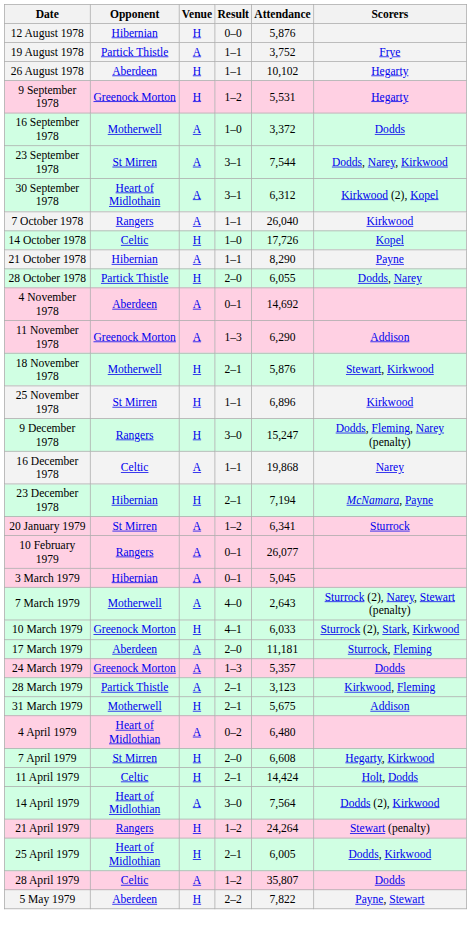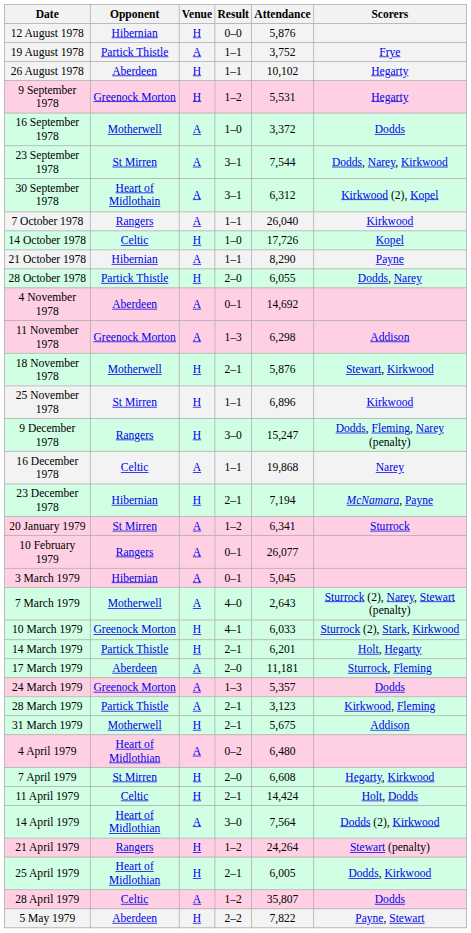11 November 1978 | Attendance: 6,290 -> 6,298
+ row: 14 March 1979 | Partick Thistle | H | 2–1 | 6,201 | Holt, Hegarty
